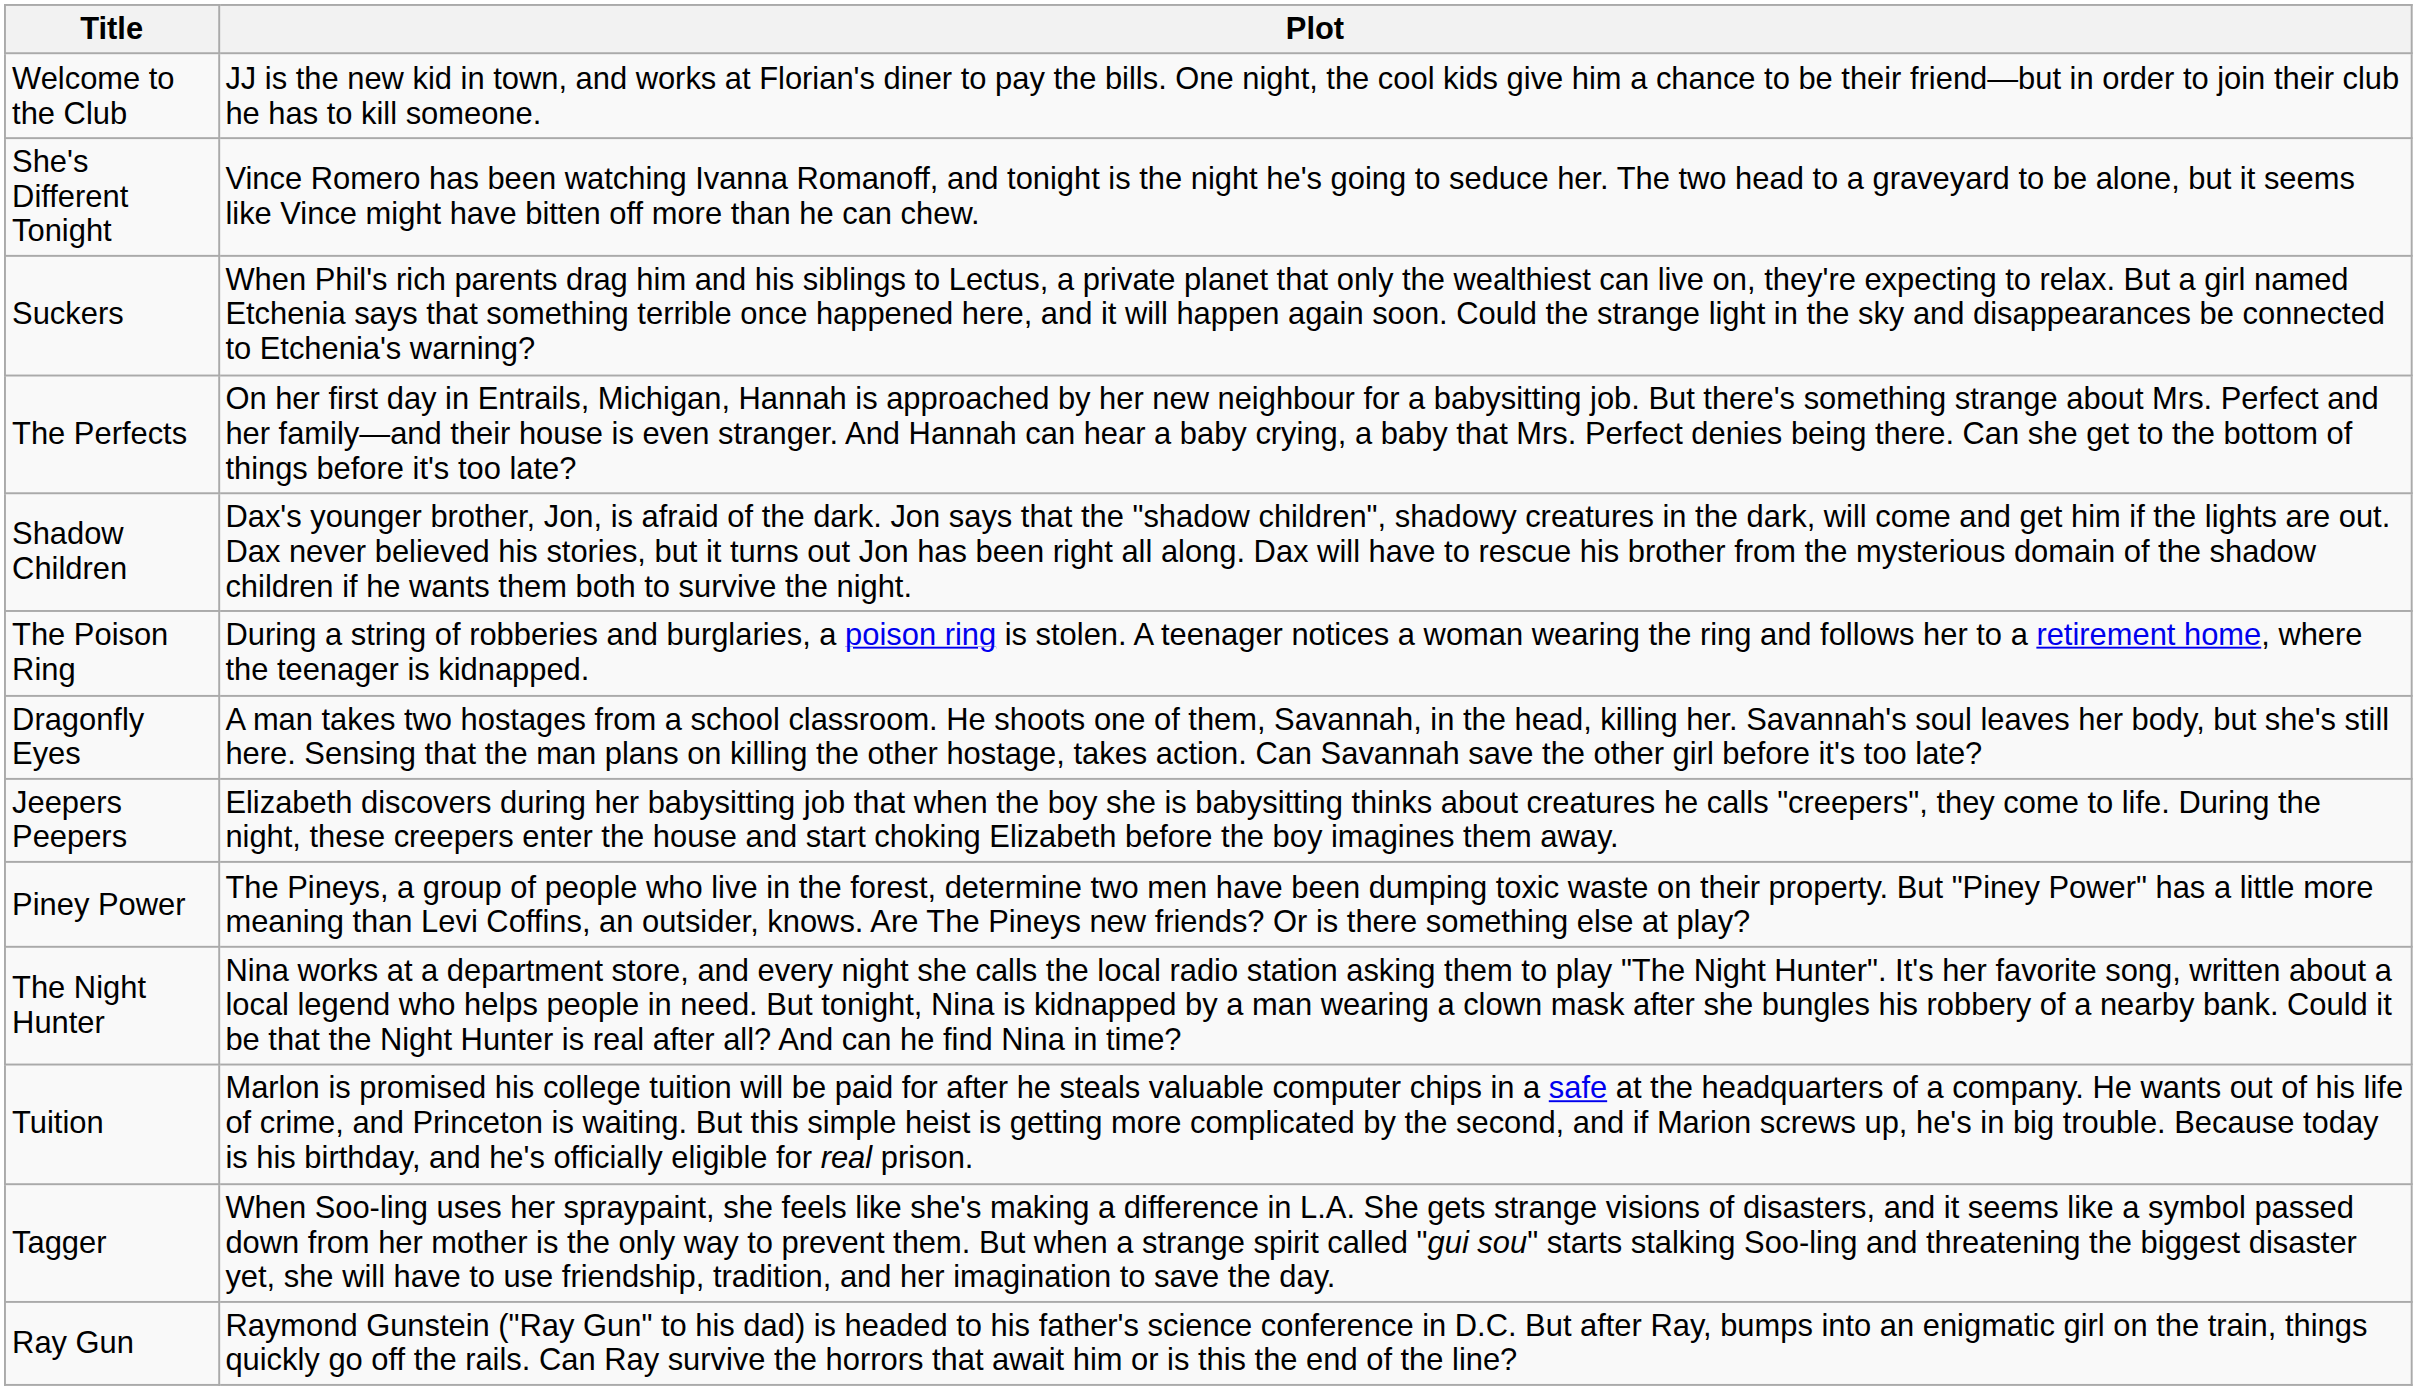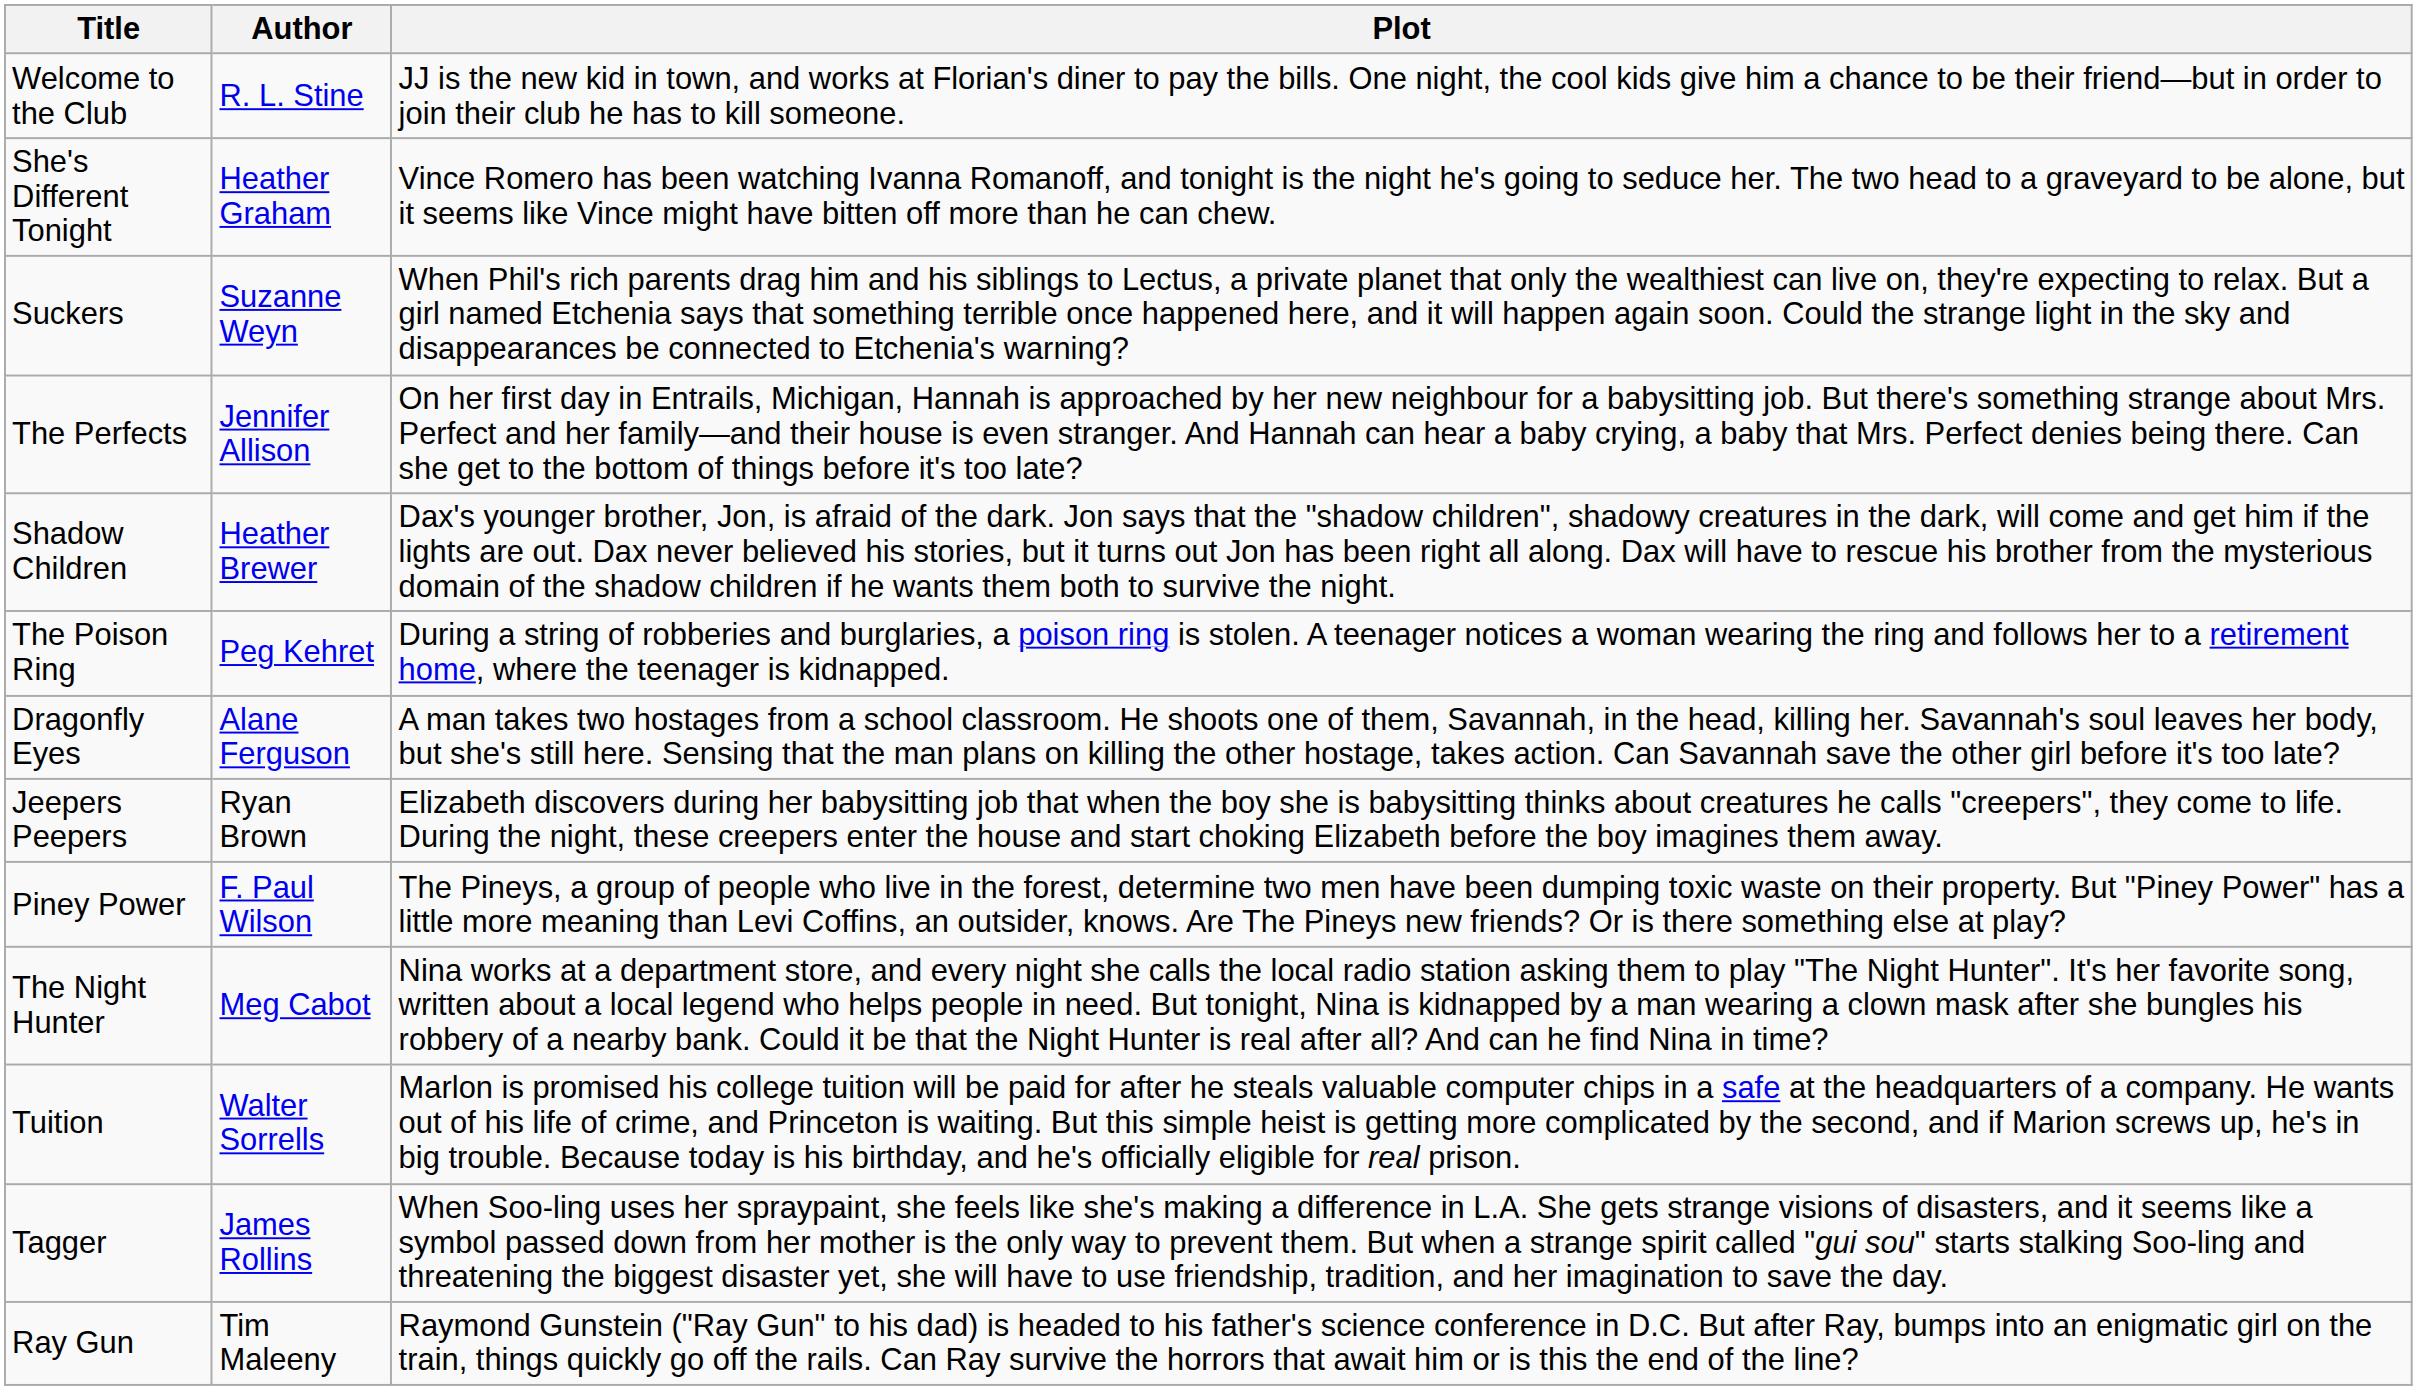+ column: Author | R. L. Stine | Heather Graham | Suzanne Weyn | Jennifer Allison | Heather Brewer | Peg Kehret | Alane Ferguson | Ryan Brown | F. Paul Wilson | Meg Cabot | Walter Sorrells | James Rollins | Tim Maleeny
